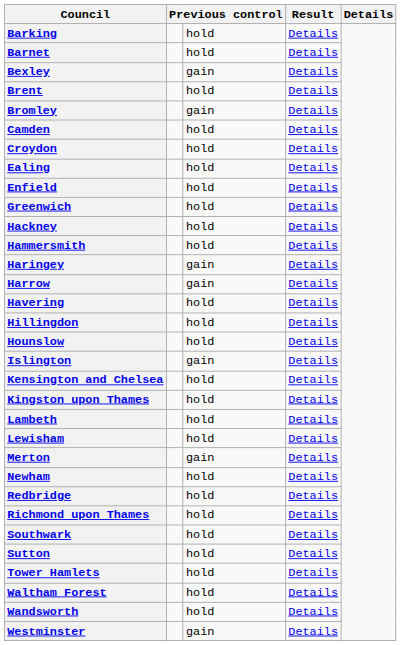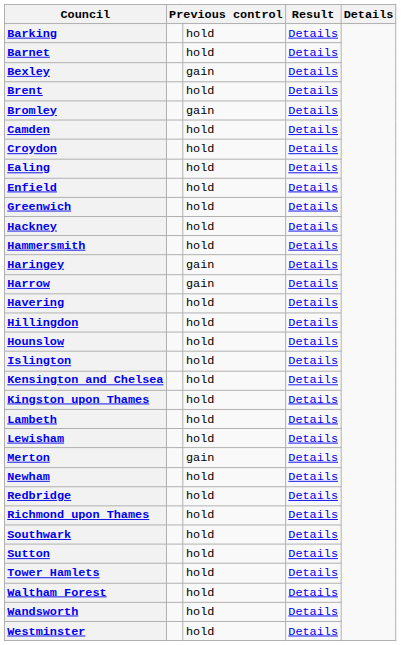Islington | column 3: gain -> hold
Westminster | column 3: gain -> hold
